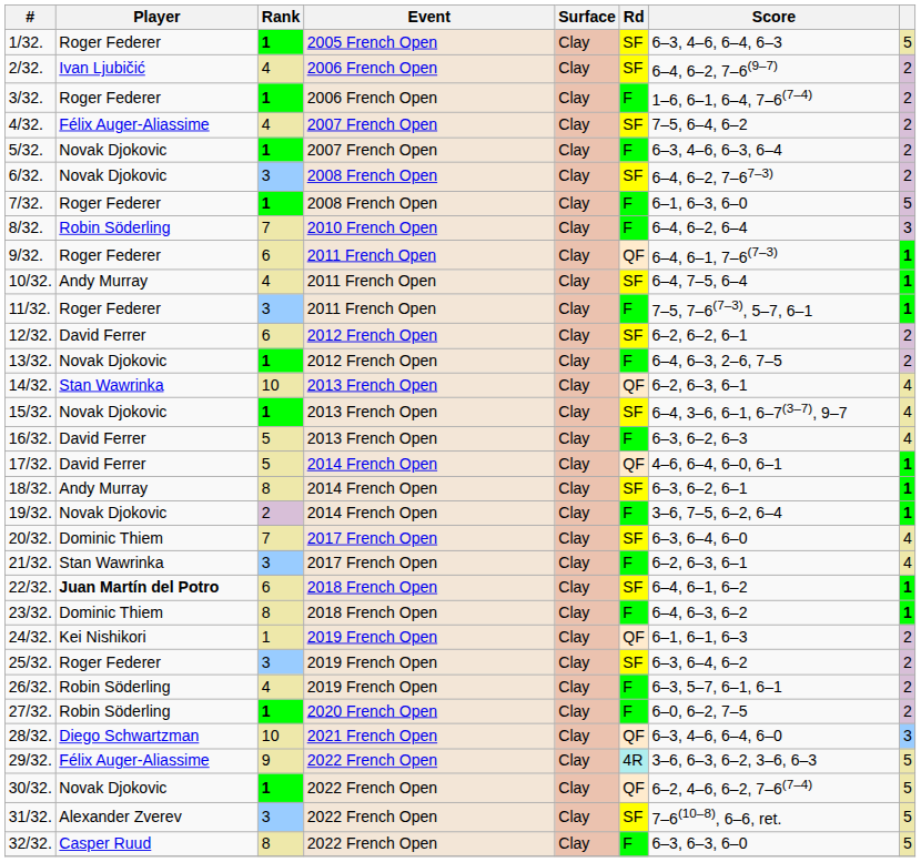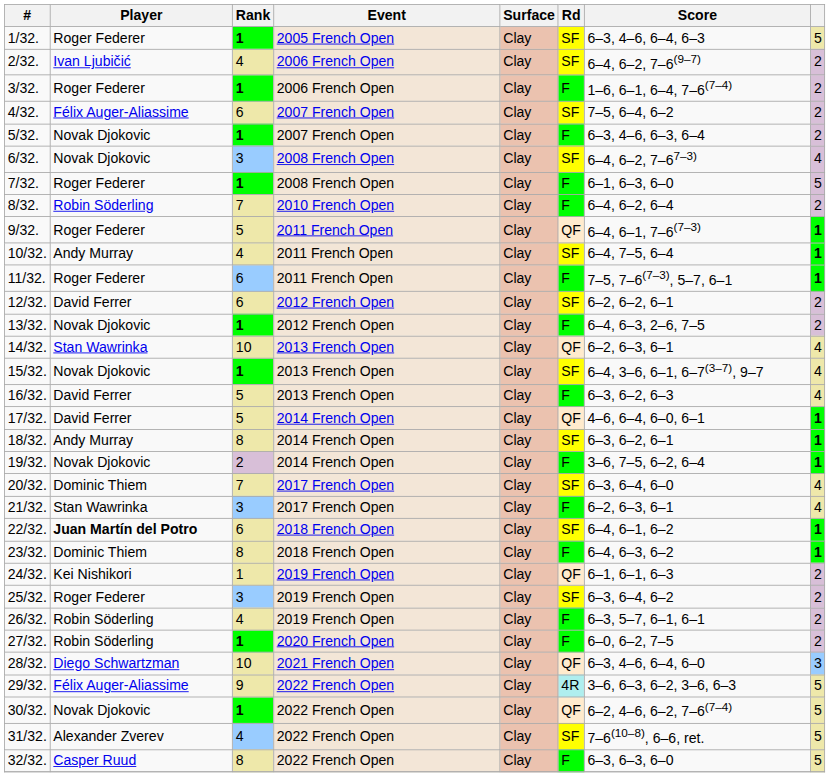4/32. | Rank: 4 -> 6
6/32. | column 8: 2 -> 4
8/32. | column 8: 3 -> 2
9/32. | Rank: 6 -> 5
11/32. | Rank: 3 -> 6
31/32. | Rank: 3 -> 4
